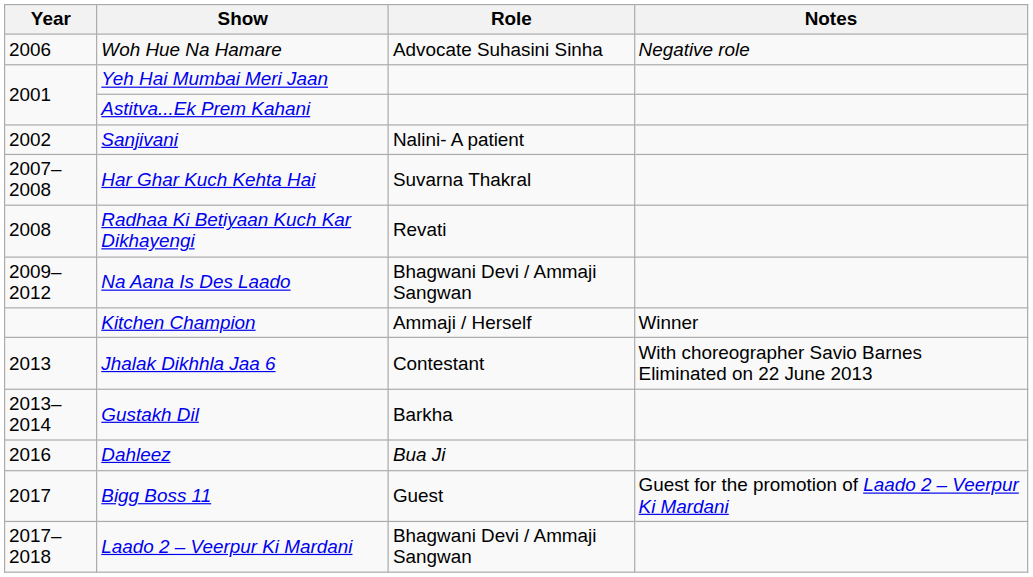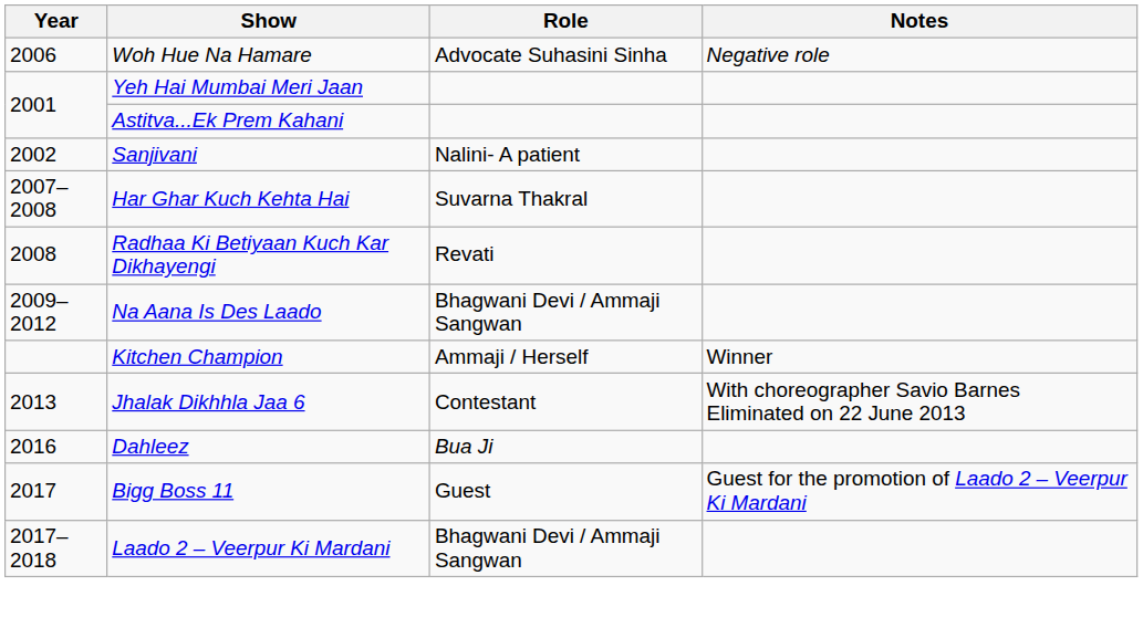- row: 2013–2014 | Gustakh Dil | Barkha
